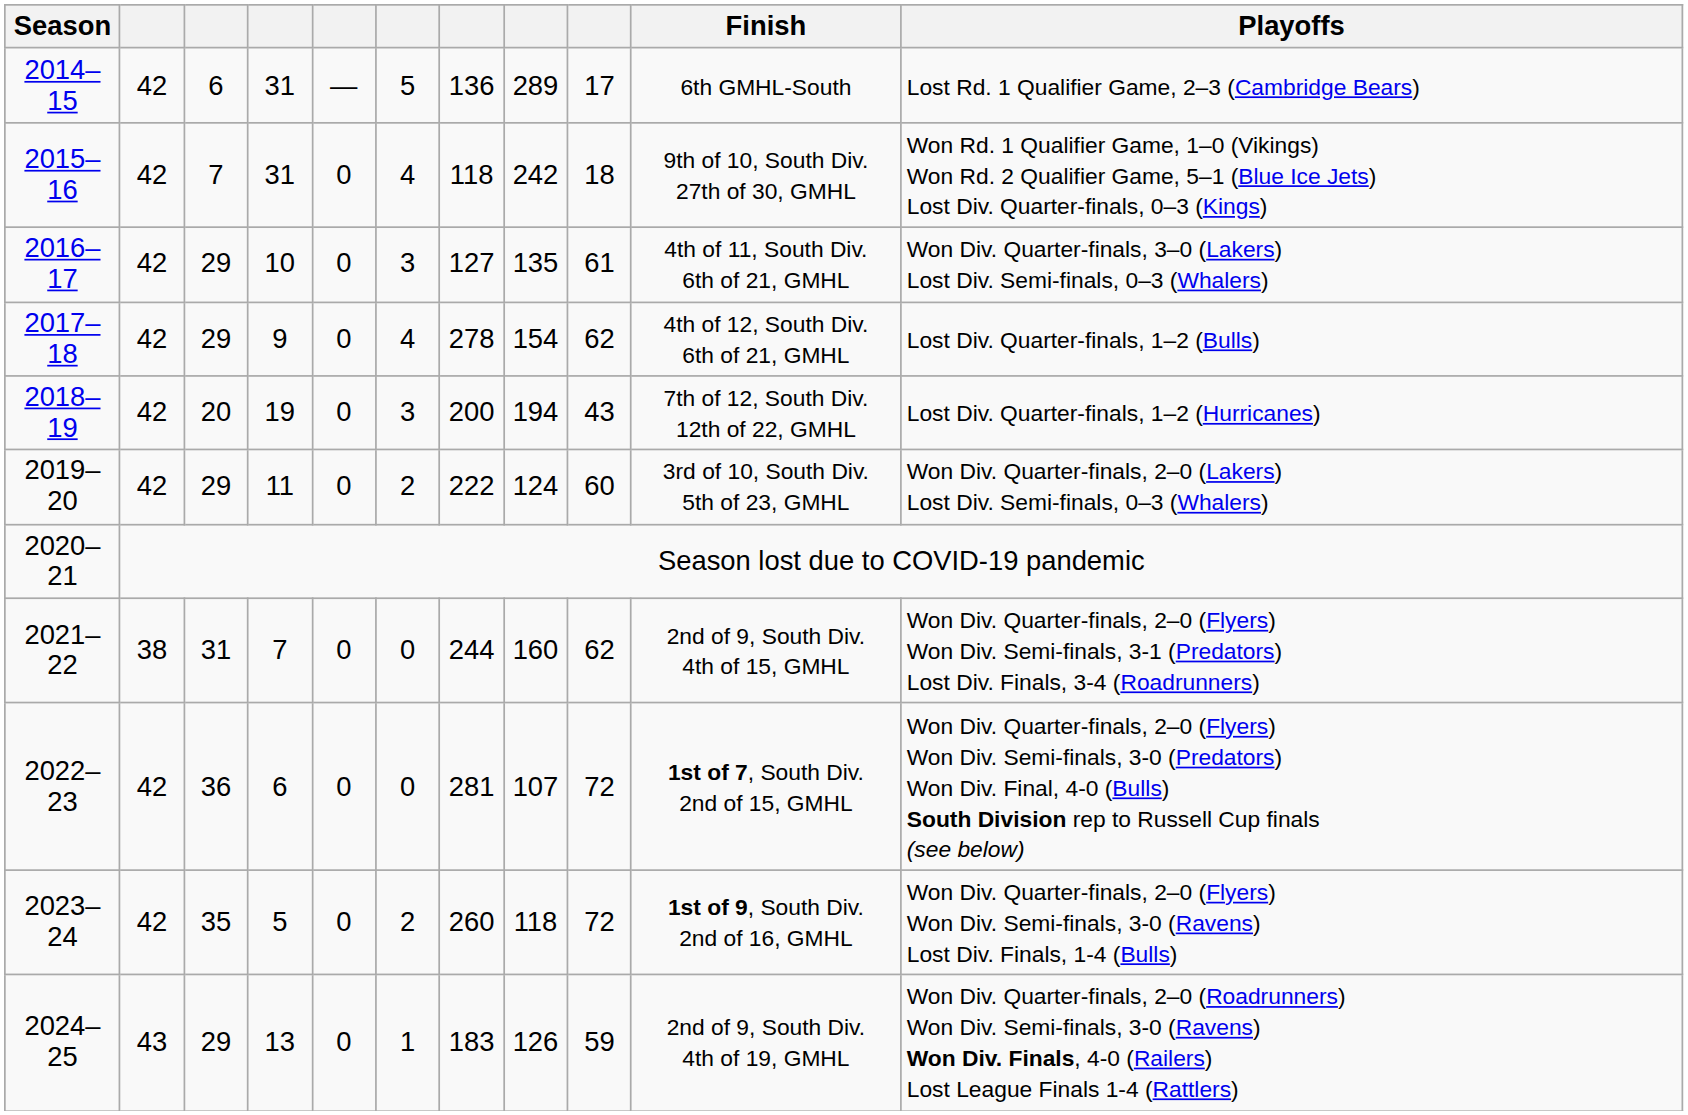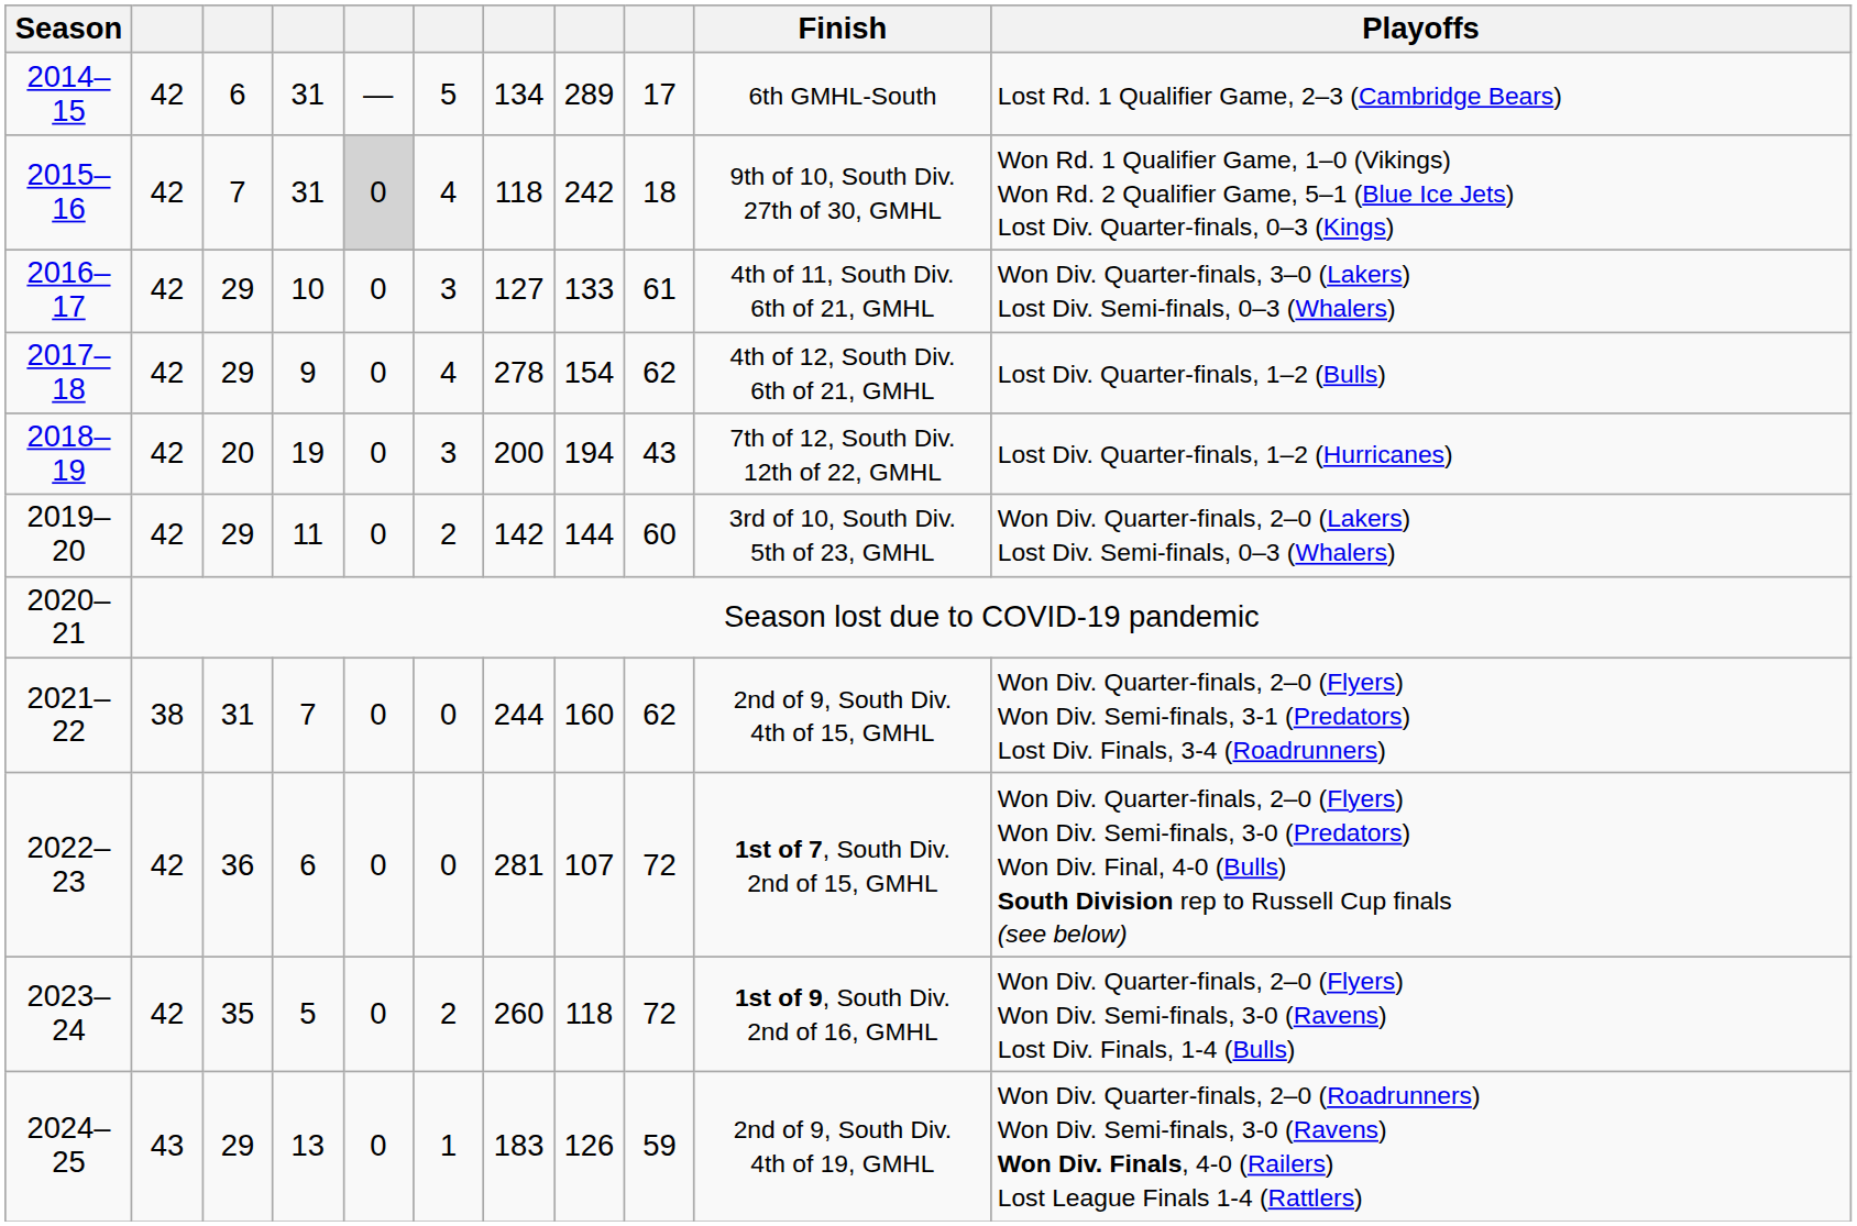2014–15 | column 7: 136 -> 134
2015–16 | column 5: no background -> lightgrey background
2016–17 | column 8: 135 -> 133
2019–20 | column 7: 222 -> 142
2019–20 | column 8: 124 -> 144
